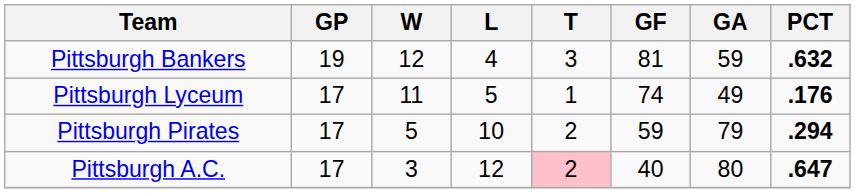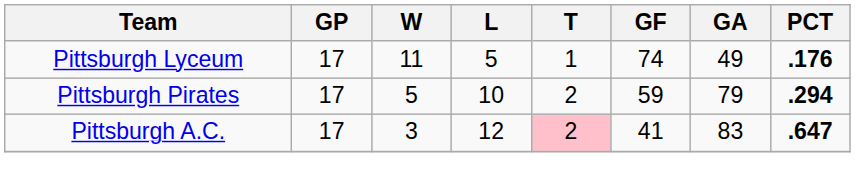- row: Pittsburgh Bankers | 19 | 12 | 4 | 3 | 81 | 59 | .632
Pittsburgh A.C. | GF: 40 -> 41
Pittsburgh A.C. | GA: 80 -> 83
